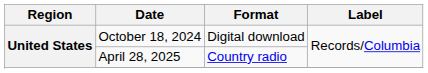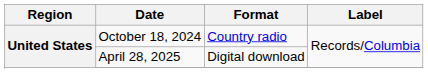October 18, 2024 | Format: Digital download -> Country radio
April 28, 2025 | Format: Country radio -> Digital download
